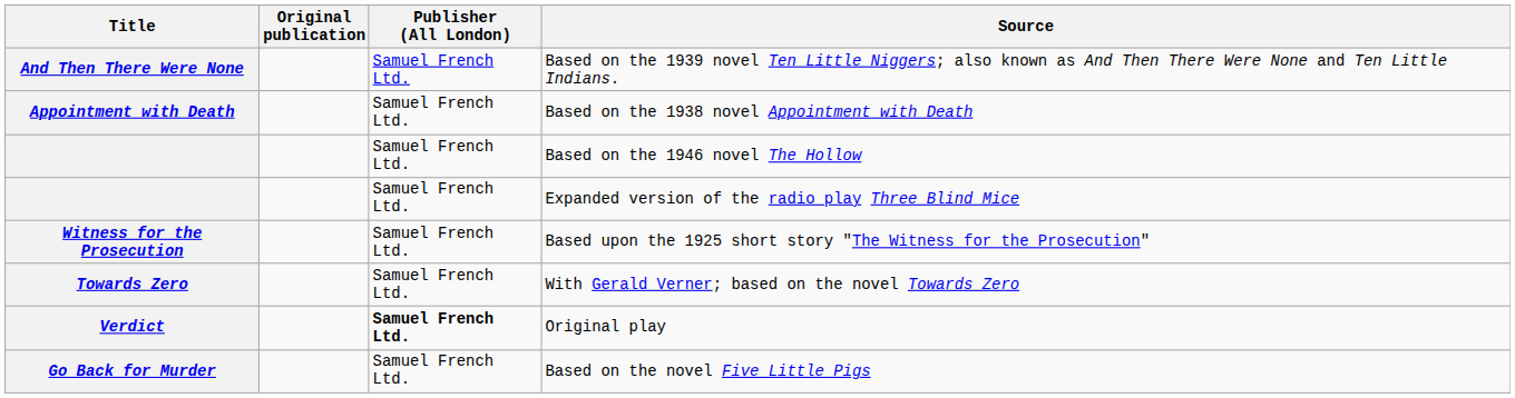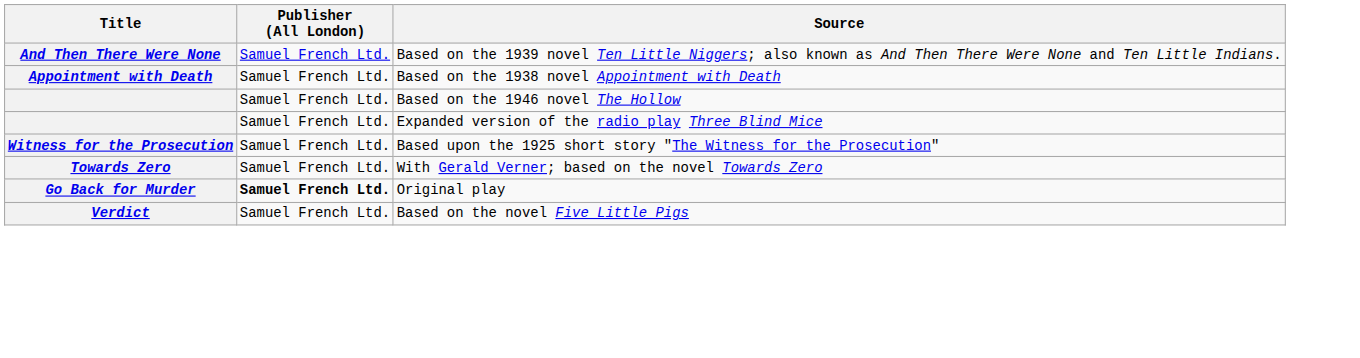- column: Original publication
Original play | Title: Verdict -> Go Back for Murder
Based on the novel Five Little Pigs | Title: Go Back for Murder -> Verdict
